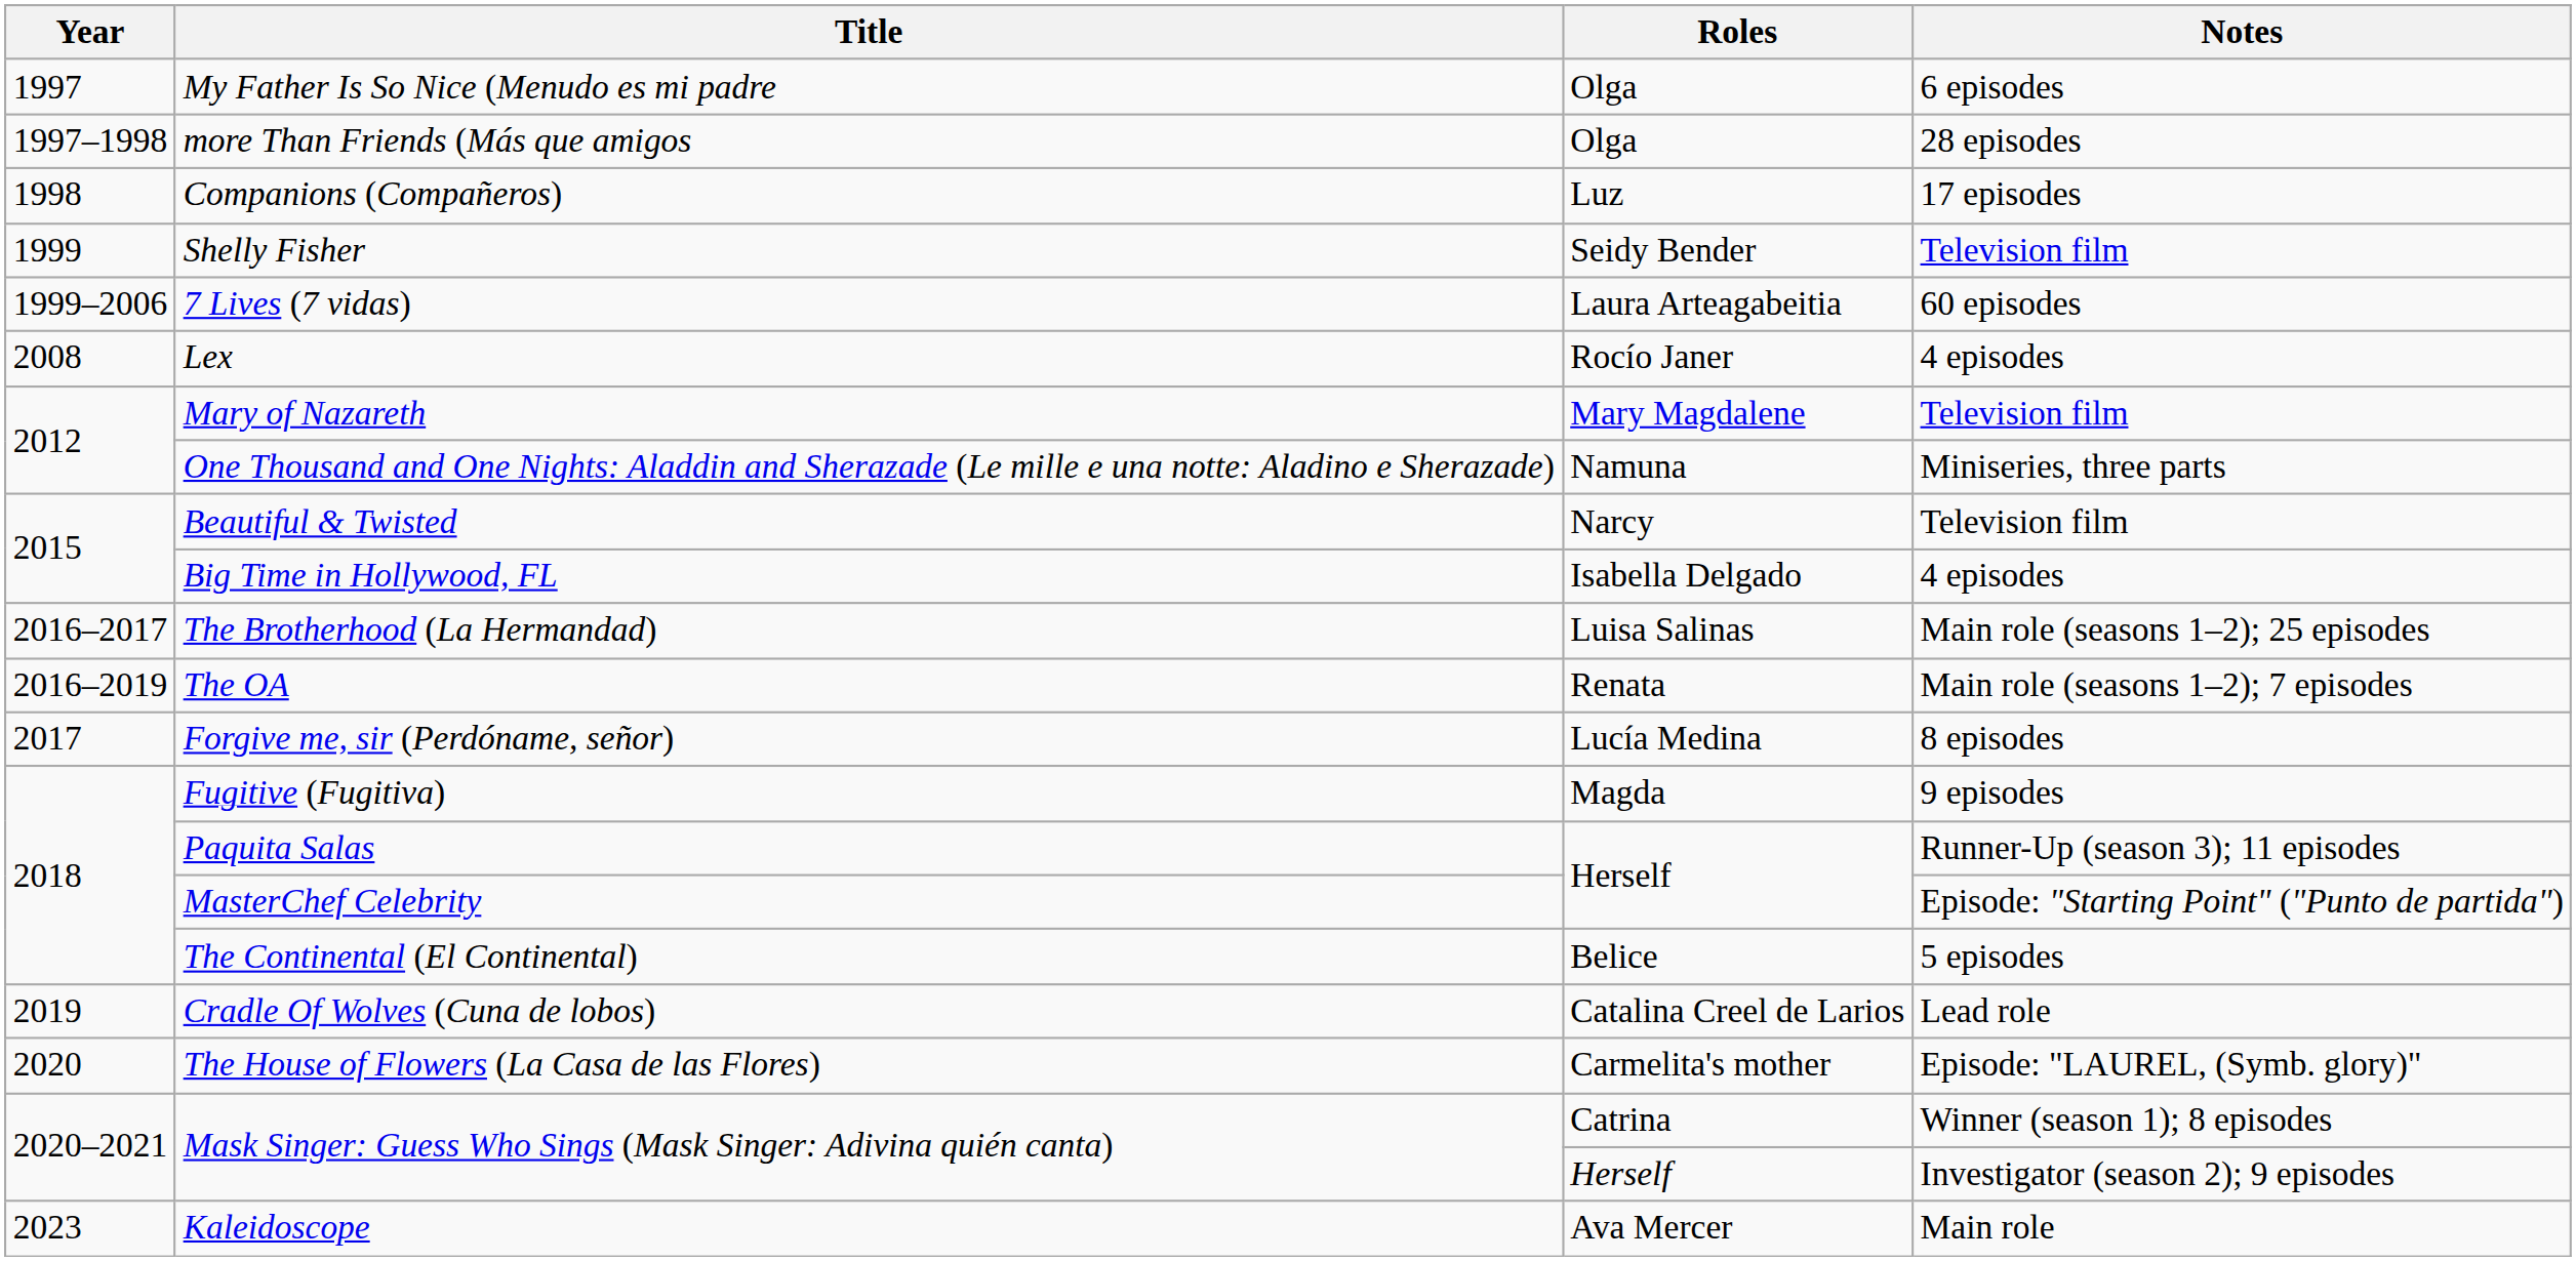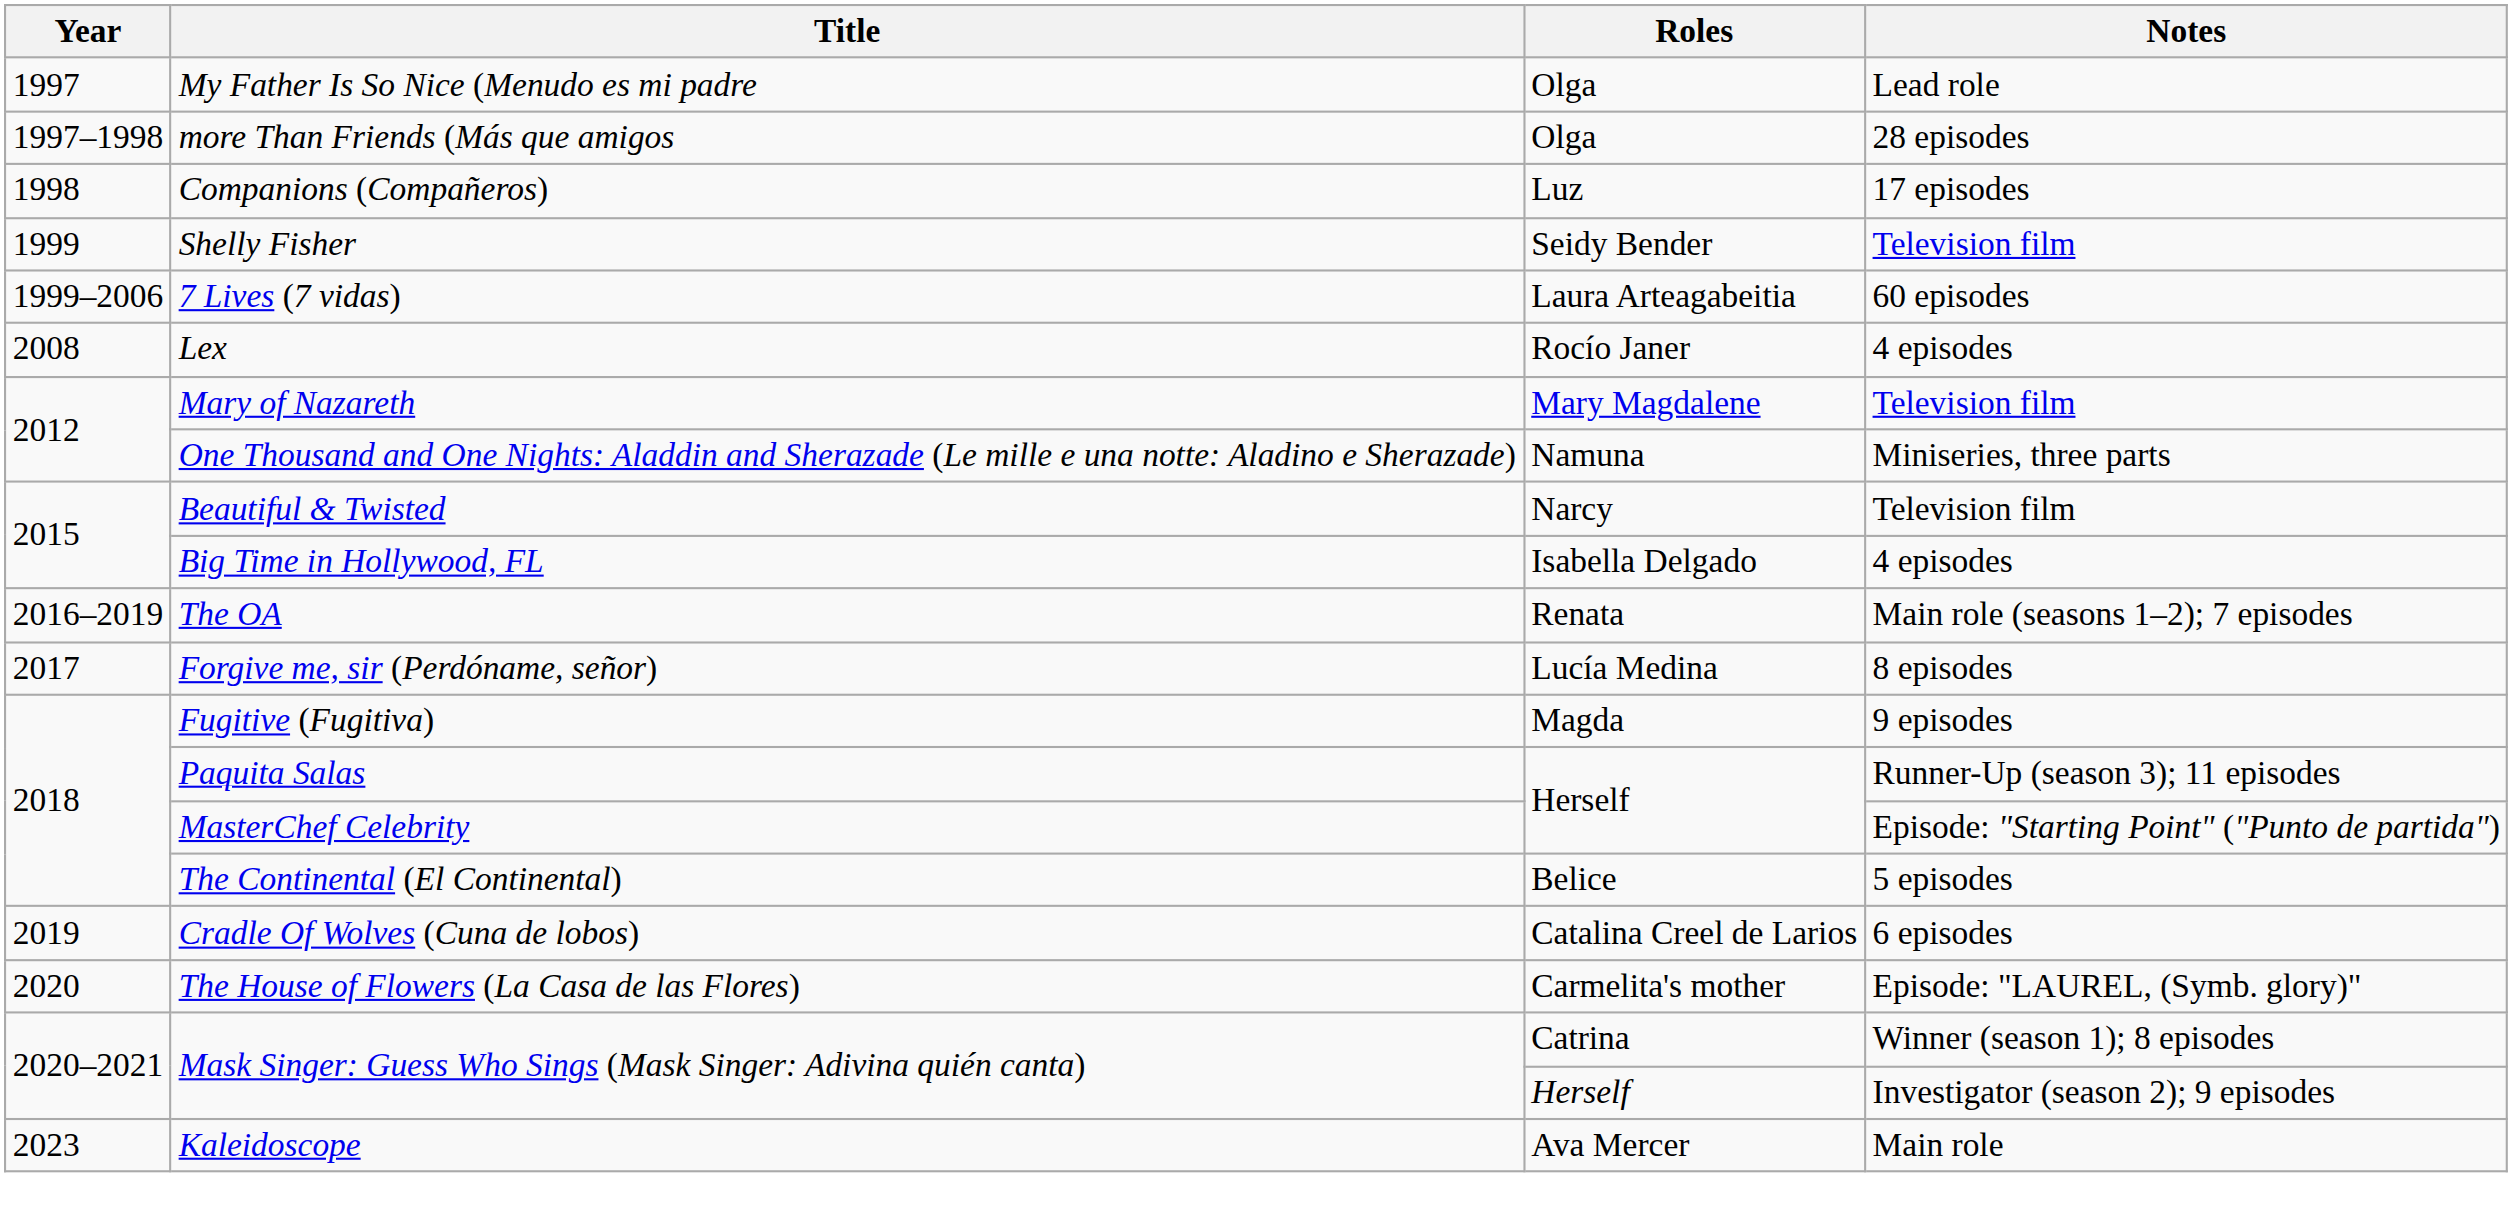My Father Is So Nice (Menudo es mi padre | Notes: 6 episodes -> Lead role
- row: 2016–2017 | The Brotherhood (La Hermandad) | Luisa Salinas | Main role (seasons 1–2); 25 episodes
Cradle Of Wolves (Cuna de lobos) | Notes: Lead role -> 6 episodes
